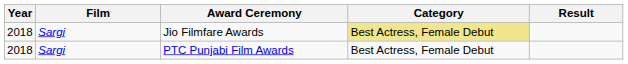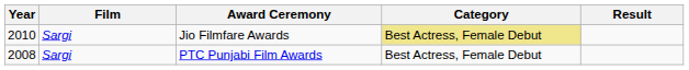Jio Filmfare Awards | Year: 2018 -> 2010
PTC Punjabi Film Awards | Year: 2018 -> 2008
